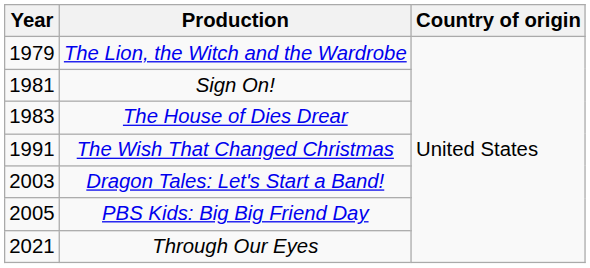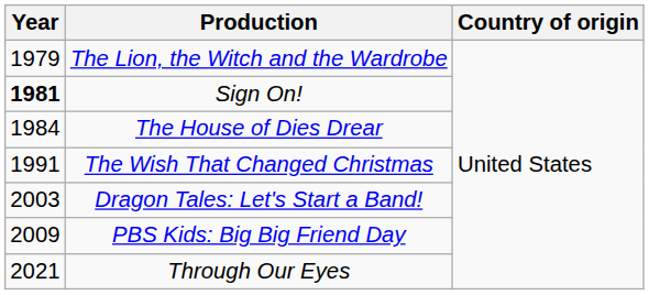Sign On! | Year: normal -> bold
The House of Dies Drear | Year: 1983 -> 1984
PBS Kids: Big Big Friend Day | Year: 2005 -> 2009
